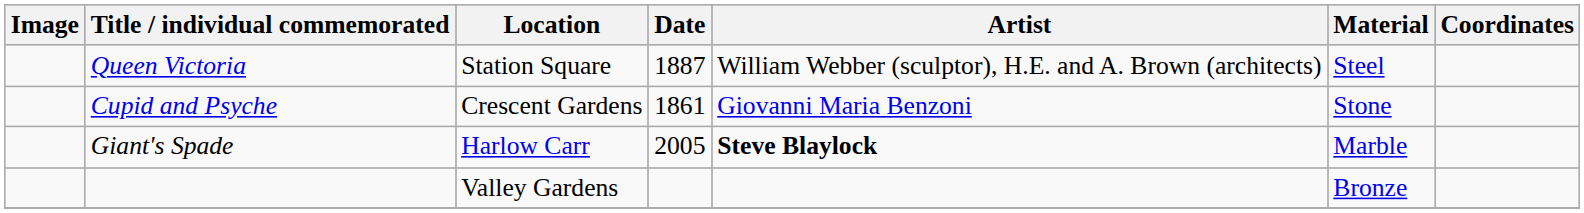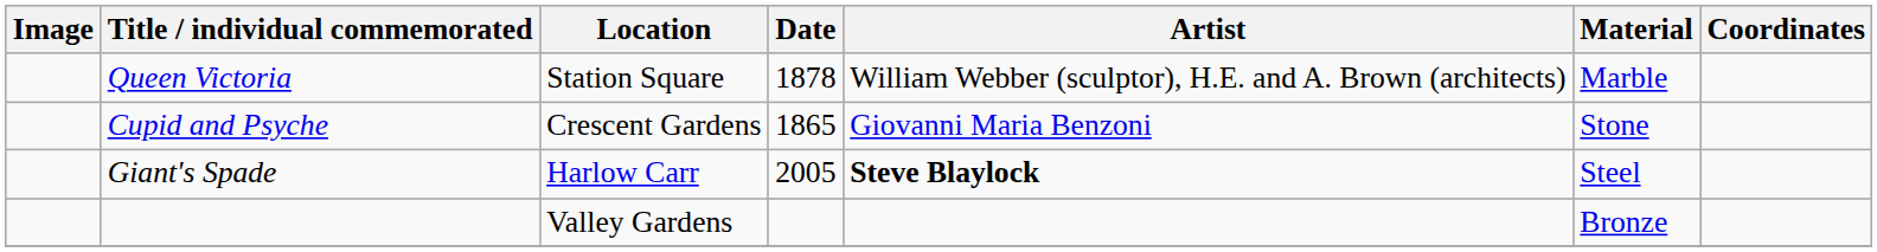Queen Victoria | Date: 1887 -> 1878
Queen Victoria | Material: Steel -> Marble
Cupid and Psyche | Date: 1861 -> 1865
Giant's Spade | Material: Marble -> Steel
